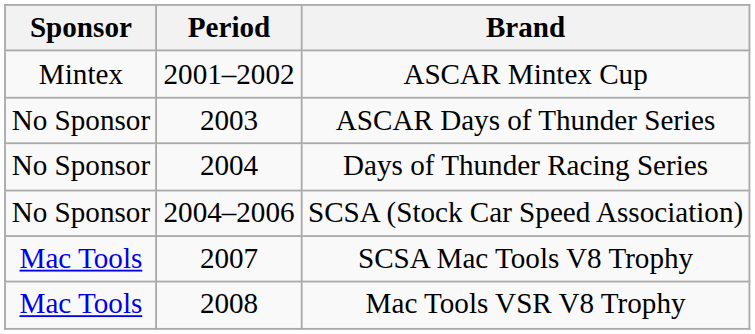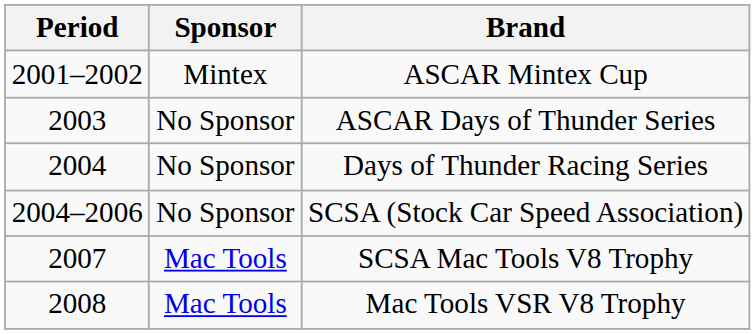columns swapped: Period <-> Sponsor
